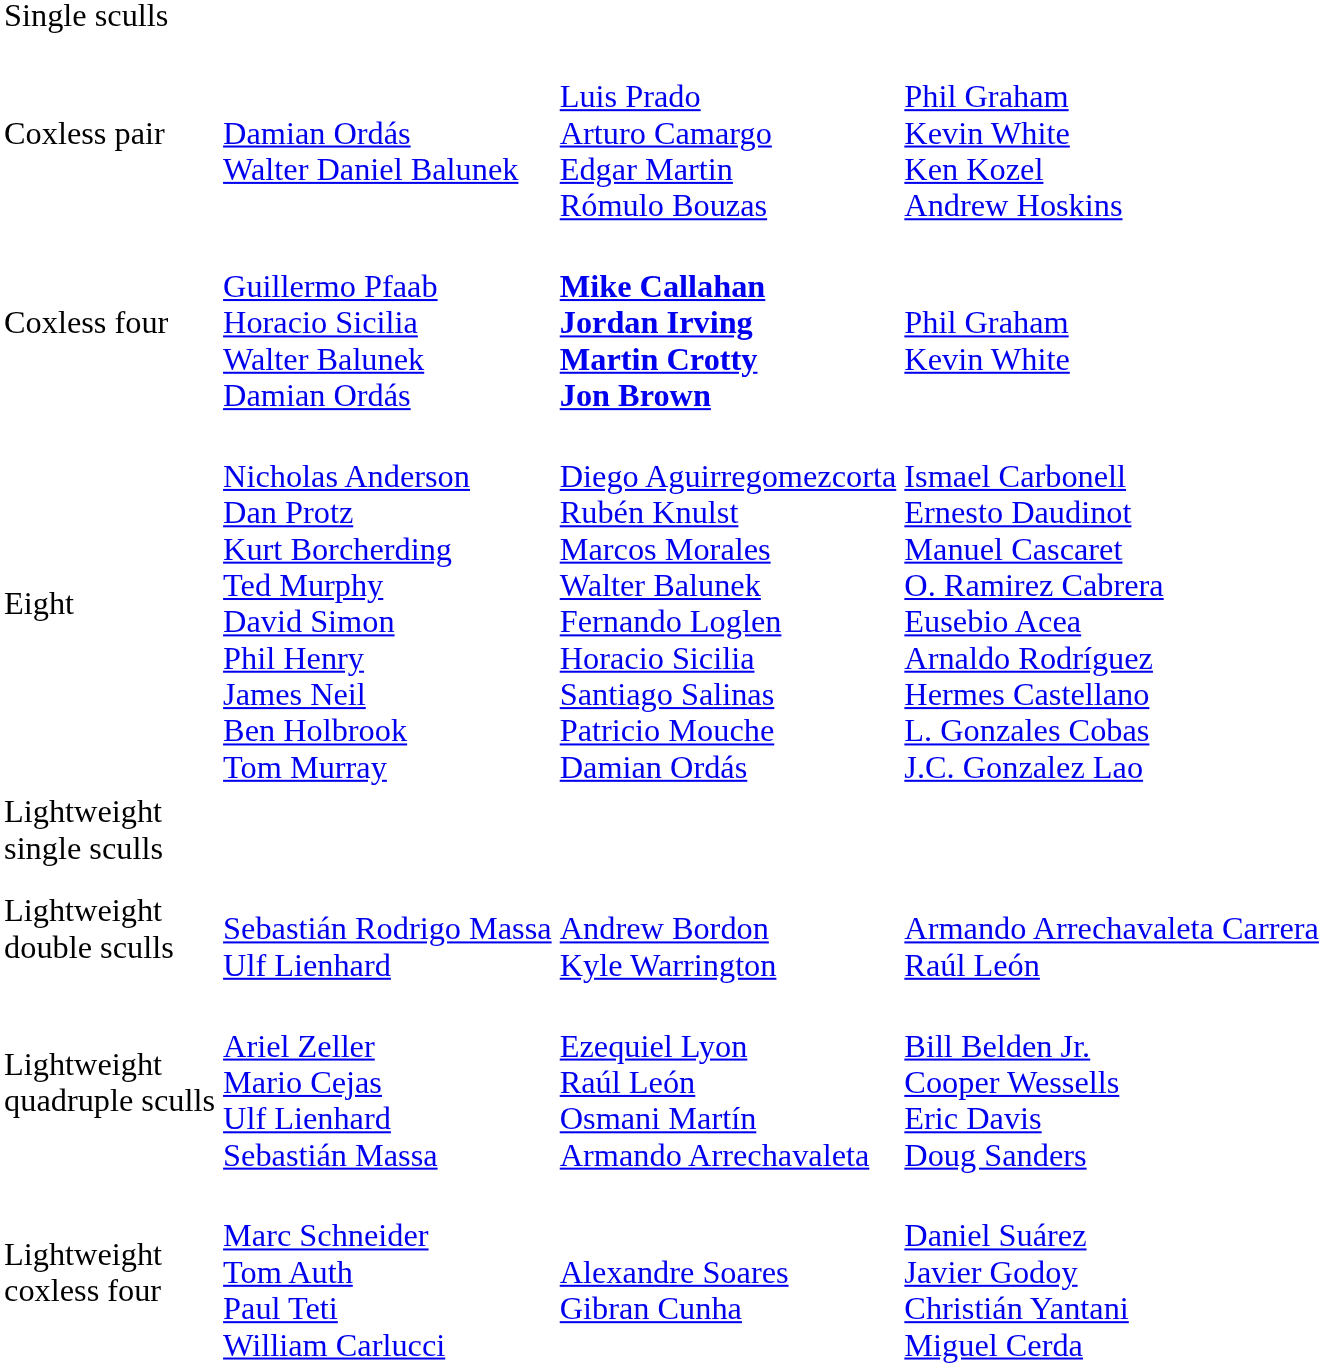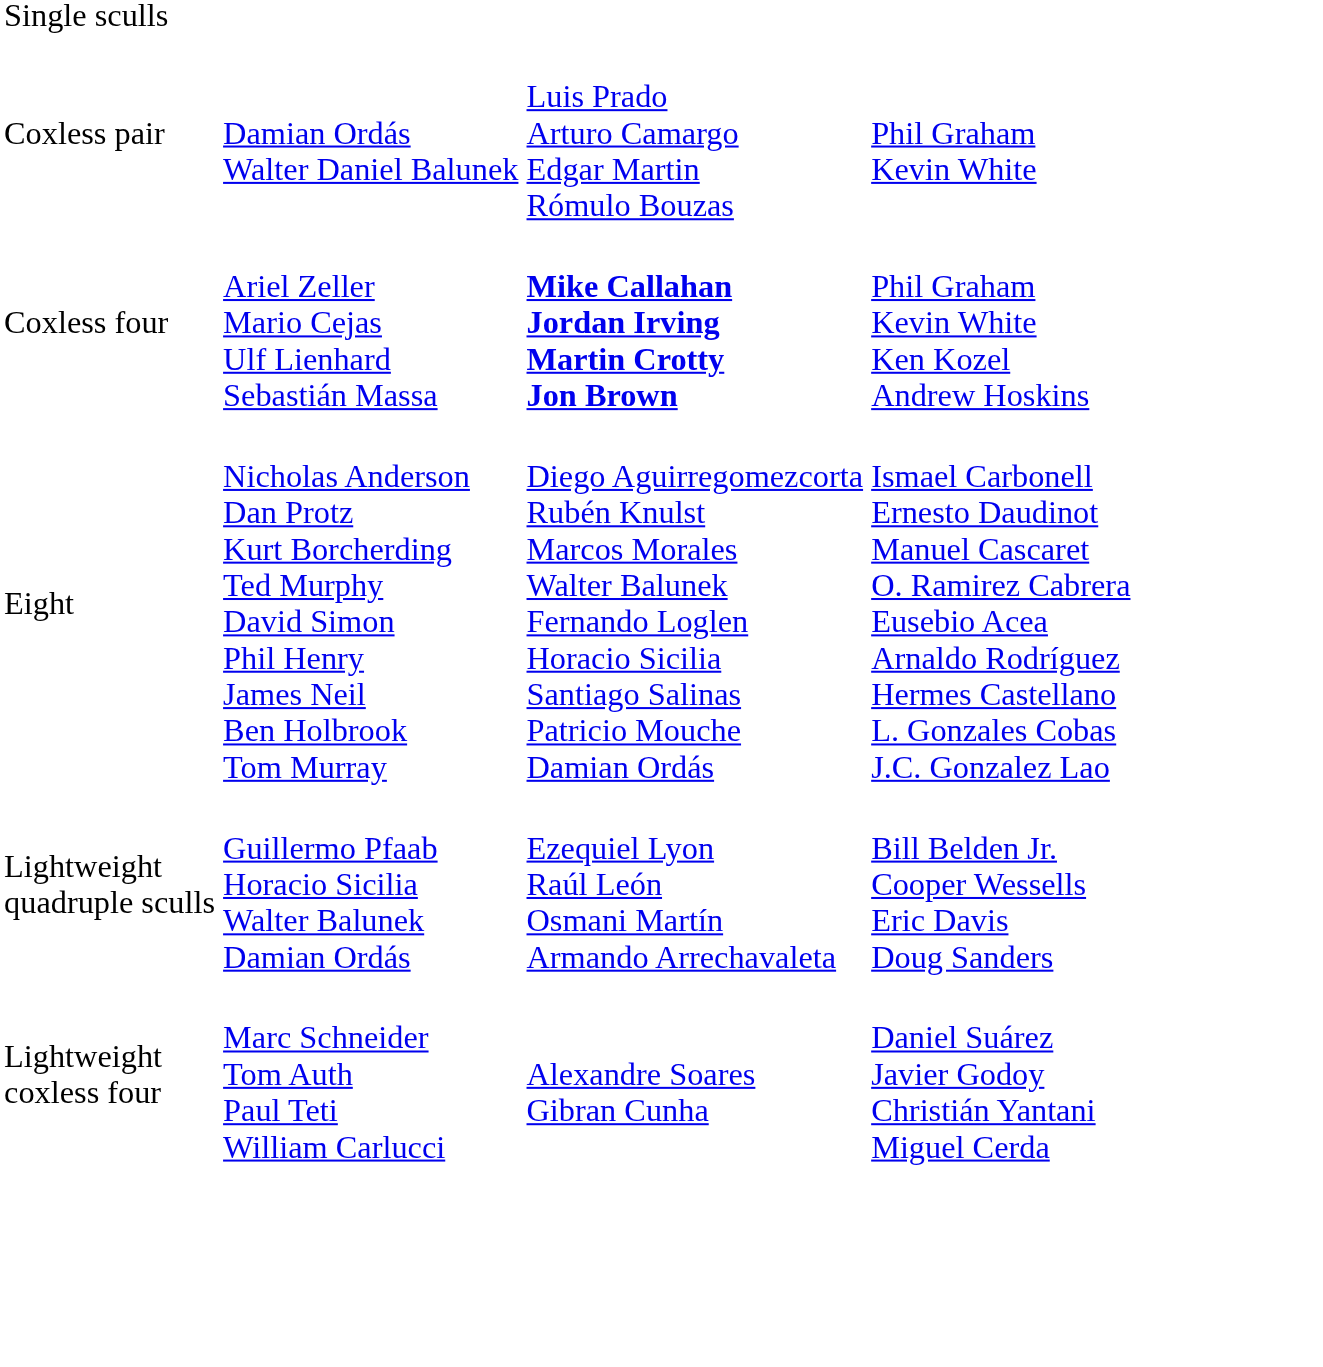Coxless pair | column 4: Phil Graham Kevin White Ken Kozel Andrew Hoskins -> Phil Graham Kevin White
Coxless four | column 2: Guillermo Pfaab Horacio Sicilia Walter Balunek Damian Ordás -> Ariel Zeller Mario Cejas Ulf Lienhard Sebastián Massa
Coxless four | column 4: Phil Graham Kevin White -> Phil Graham Kevin White Ken Kozel Andrew Hoskins
- row: Lightweight single sculls
- row: Lightweight double sculls | Sebastián Rodrigo Massa Ulf Lienhard | Andrew Bordon Kyle Warrington | Armando Arrechavaleta Carrera Raúl León
Lightweight quadruple sculls | column 2: Ariel Zeller Mario Cejas Ulf Lienhard Sebastián Massa -> Guillermo Pfaab Horacio Sicilia Walter Balunek Damian Ordás
